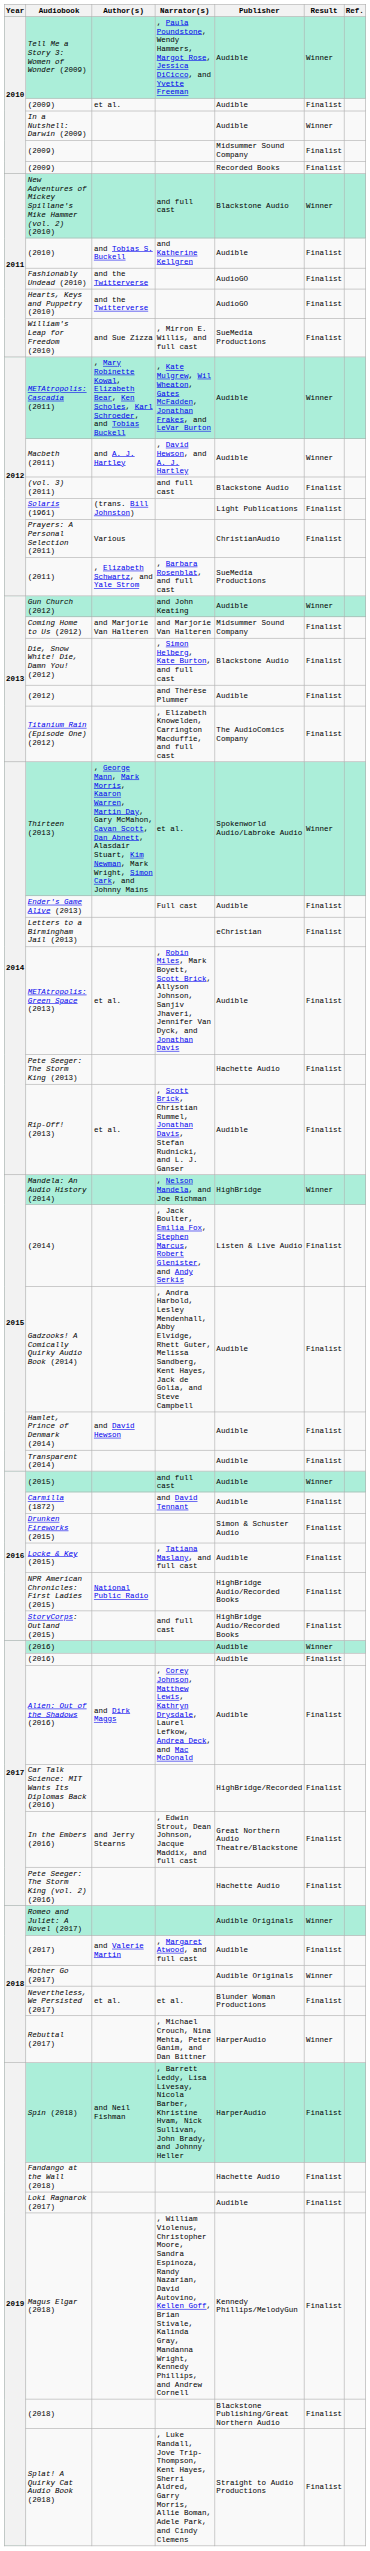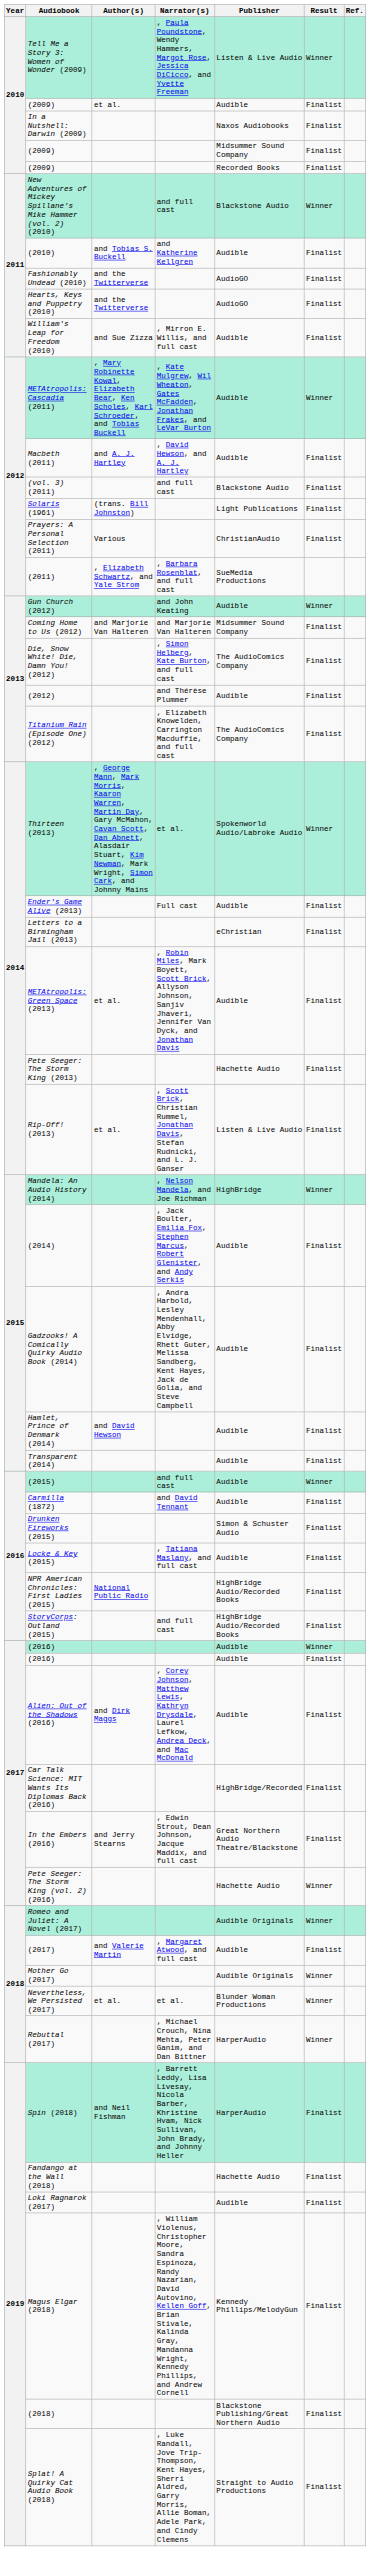Tell Me a Story 3: Women of Wonder (2009) | Publisher: Audible -> Listen & Live Audio
In a Nutshell: Darwin (2009) | Publisher: Audible -> Naxos Audiobooks
In a Nutshell: Darwin (2009) | Result: Winner -> Finalist
William's Leap for Freedom (2010) | Publisher: SueMedia Productions -> Audible
Macbeth (2011) | Result: Winner -> Finalist
Die, Snow White! Die, Damn You! (2012) | Publisher: Blackstone Audio -> The AudioComics Company
Rip-Off! (2013) | Publisher: Audible -> Listen & Live Audio
(2014) | Publisher: Listen & Live Audio -> Audible
Pete Seeger: The Storm King (vol. 2) (2016) | Result: Finalist -> Winner
Nevertheless, We Persisted (2017) | Result: Finalist -> Winner
